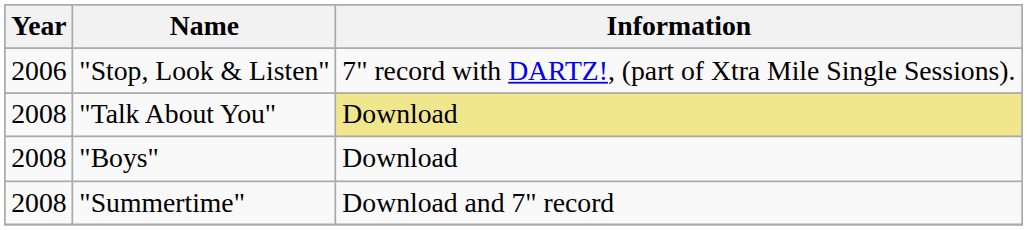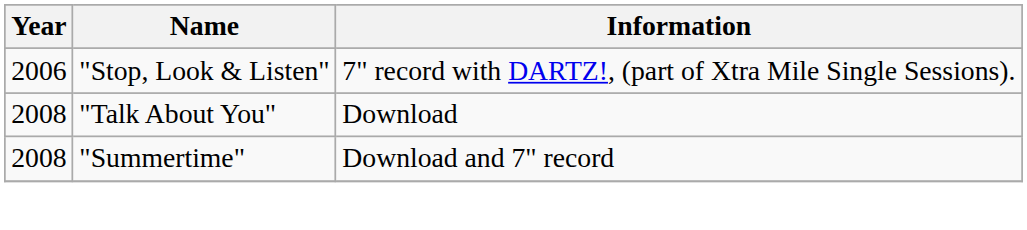"Talk About You" | Information: khaki background -> no background
- row: 2008 | "Boys" | Download
